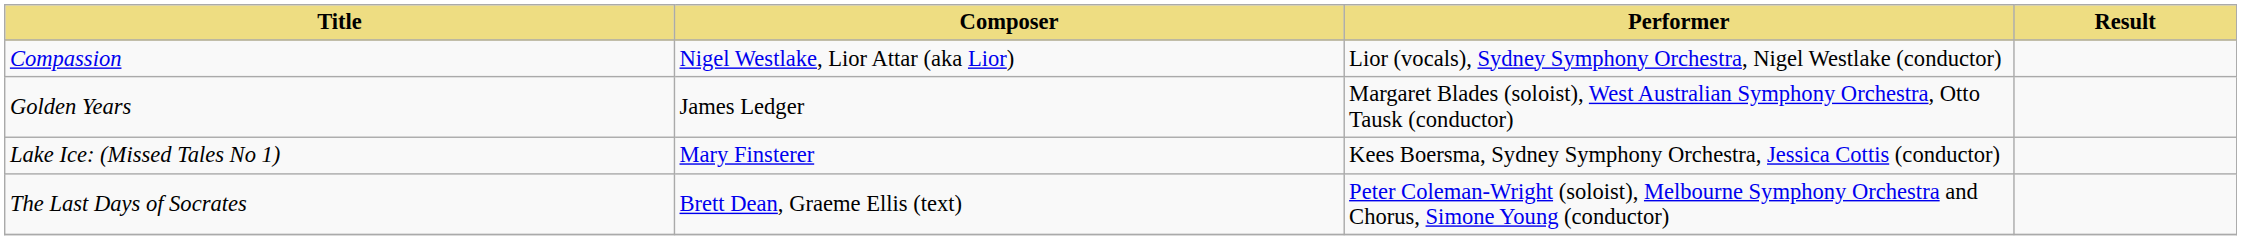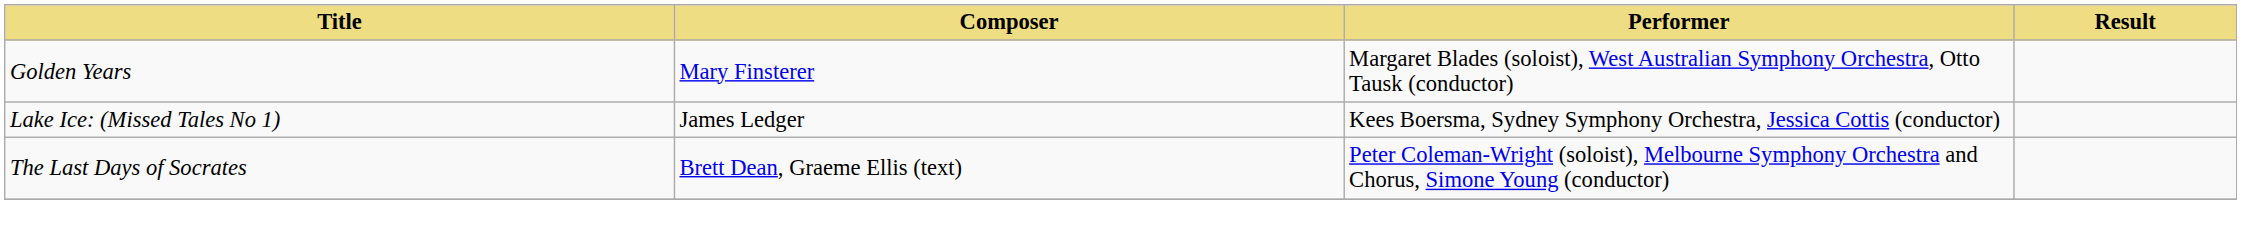- row: Compassion | Nigel Westlake, Lior Attar (aka Lior) | Lior (vocals), Sydney Symphony Orchestra, Nigel Westlake (conductor)
Golden Years | Composer: James Ledger -> Mary Finsterer
Lake Ice: (Missed Tales No 1) | Composer: Mary Finsterer -> James Ledger
